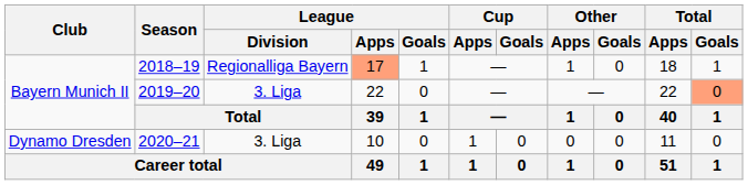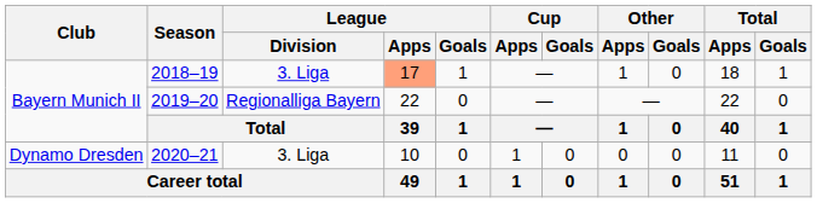2018–19 | League / Division: Regionalliga Bayern -> 3. Liga
2019–20 | League / Division: 3. Liga -> Regionalliga Bayern
2019–20 | Total / Goals: lightsalmon background -> no background
